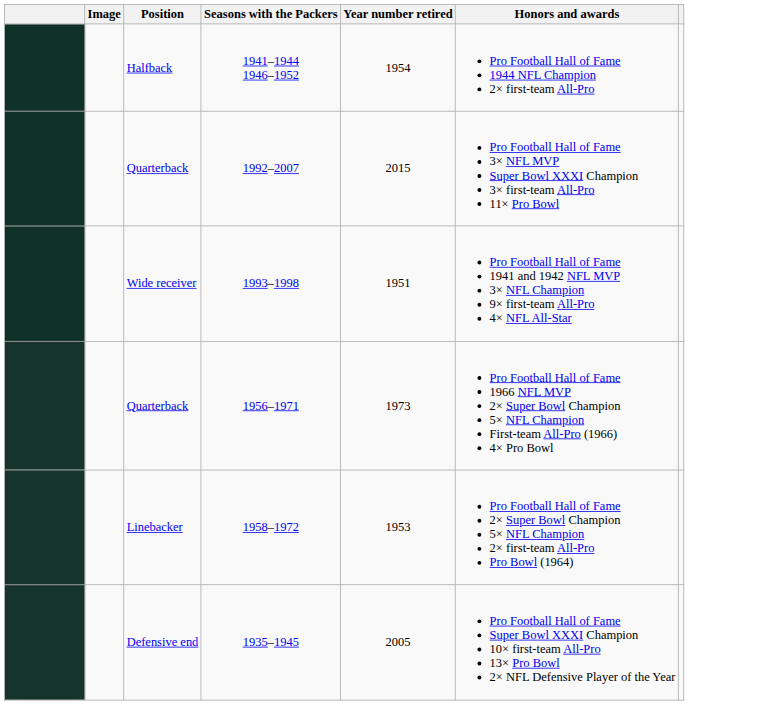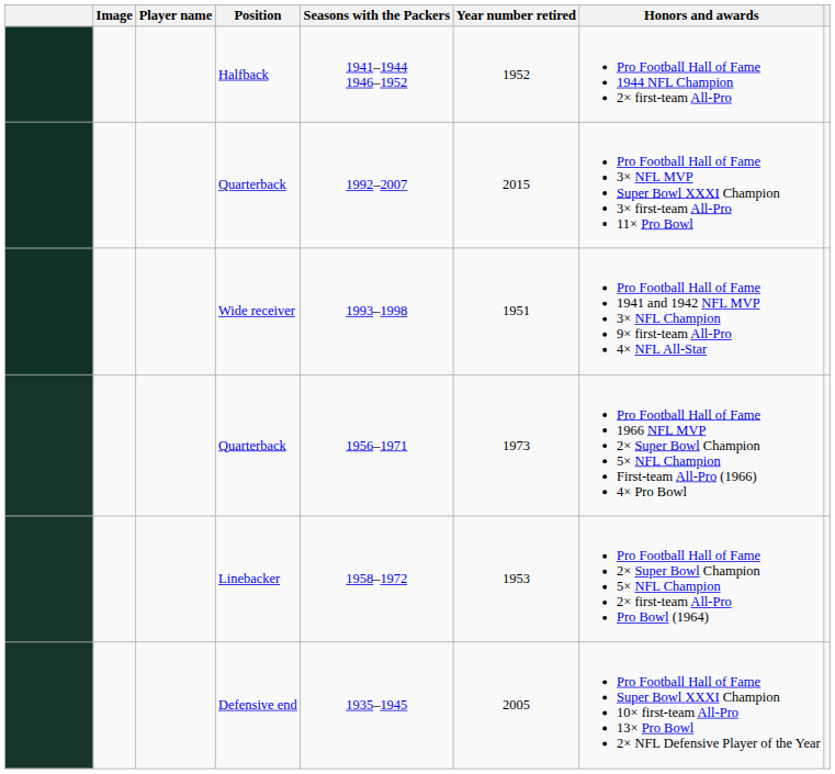+ column: Player name
Halfback | Year number retired: 1954 -> 1952
